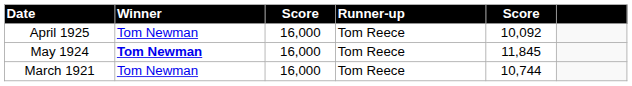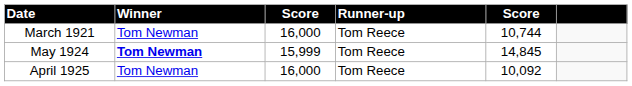rows swapped: March 1921 <-> April 1925
May 1924 | column 3: 16,000 -> 15,999
May 1924 | column 5: 11,845 -> 14,845
